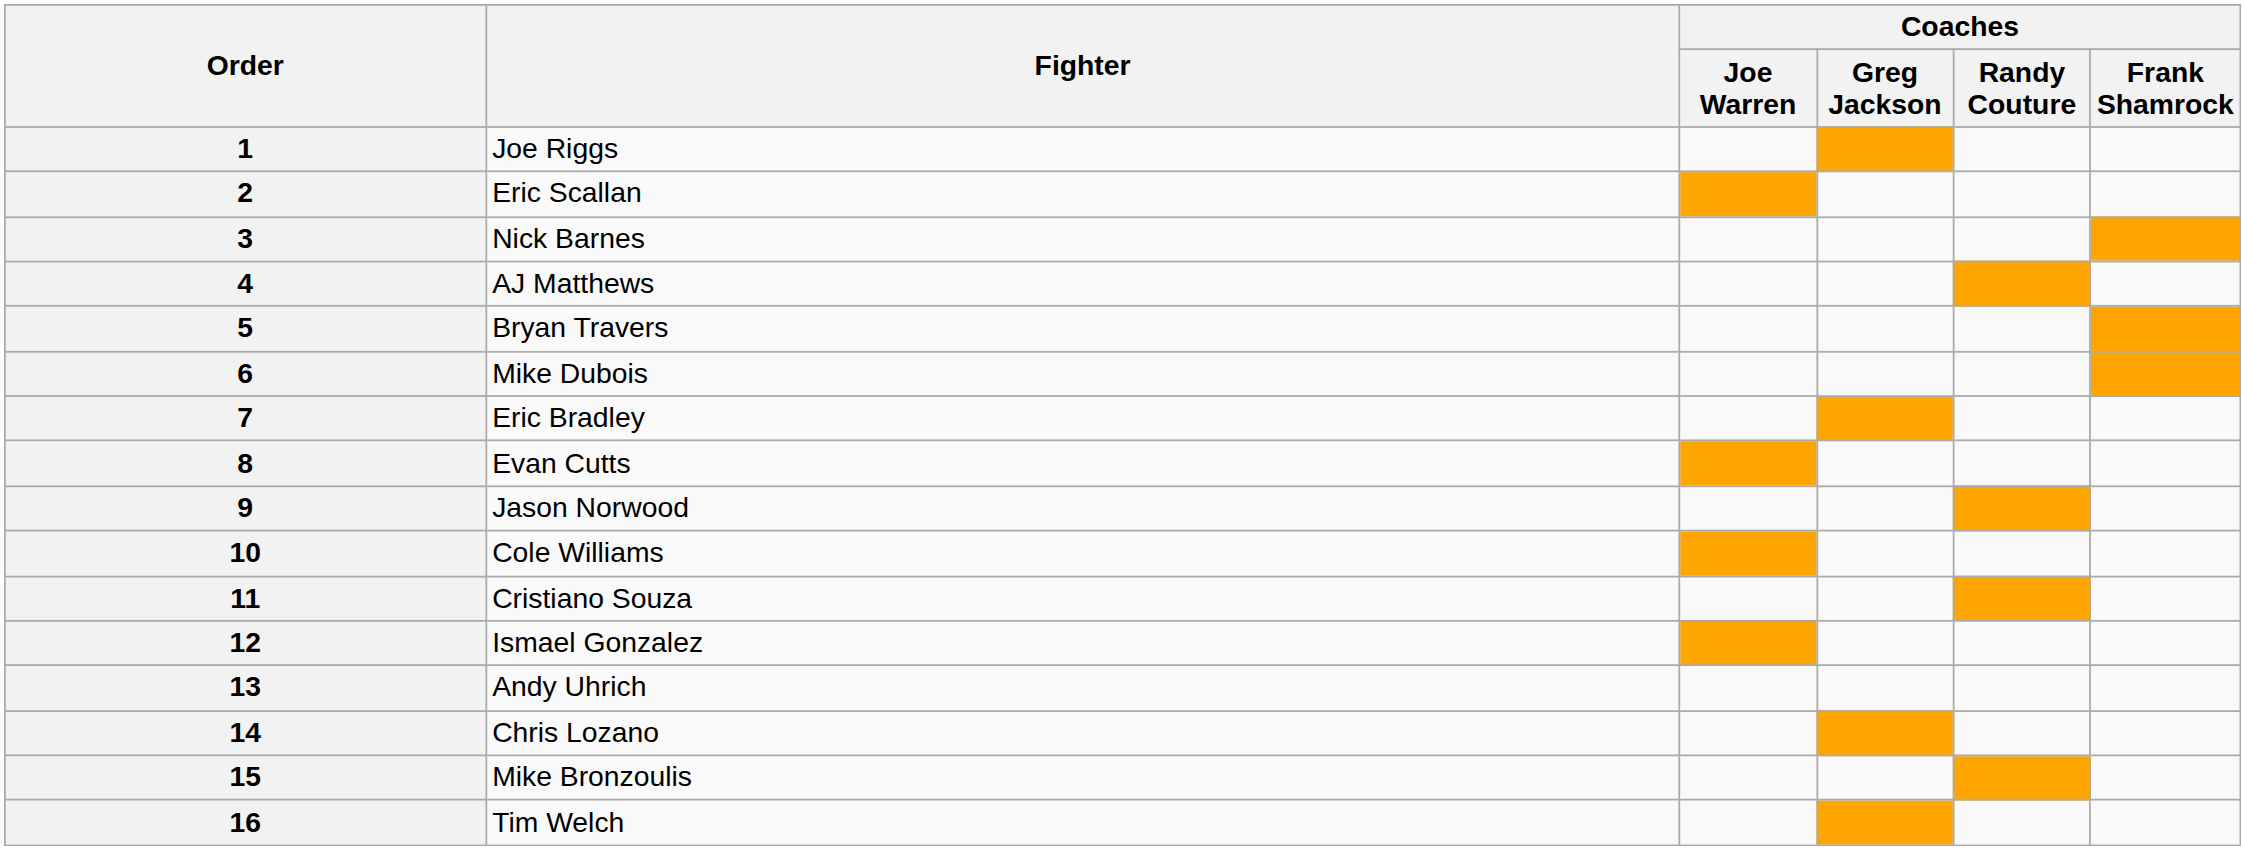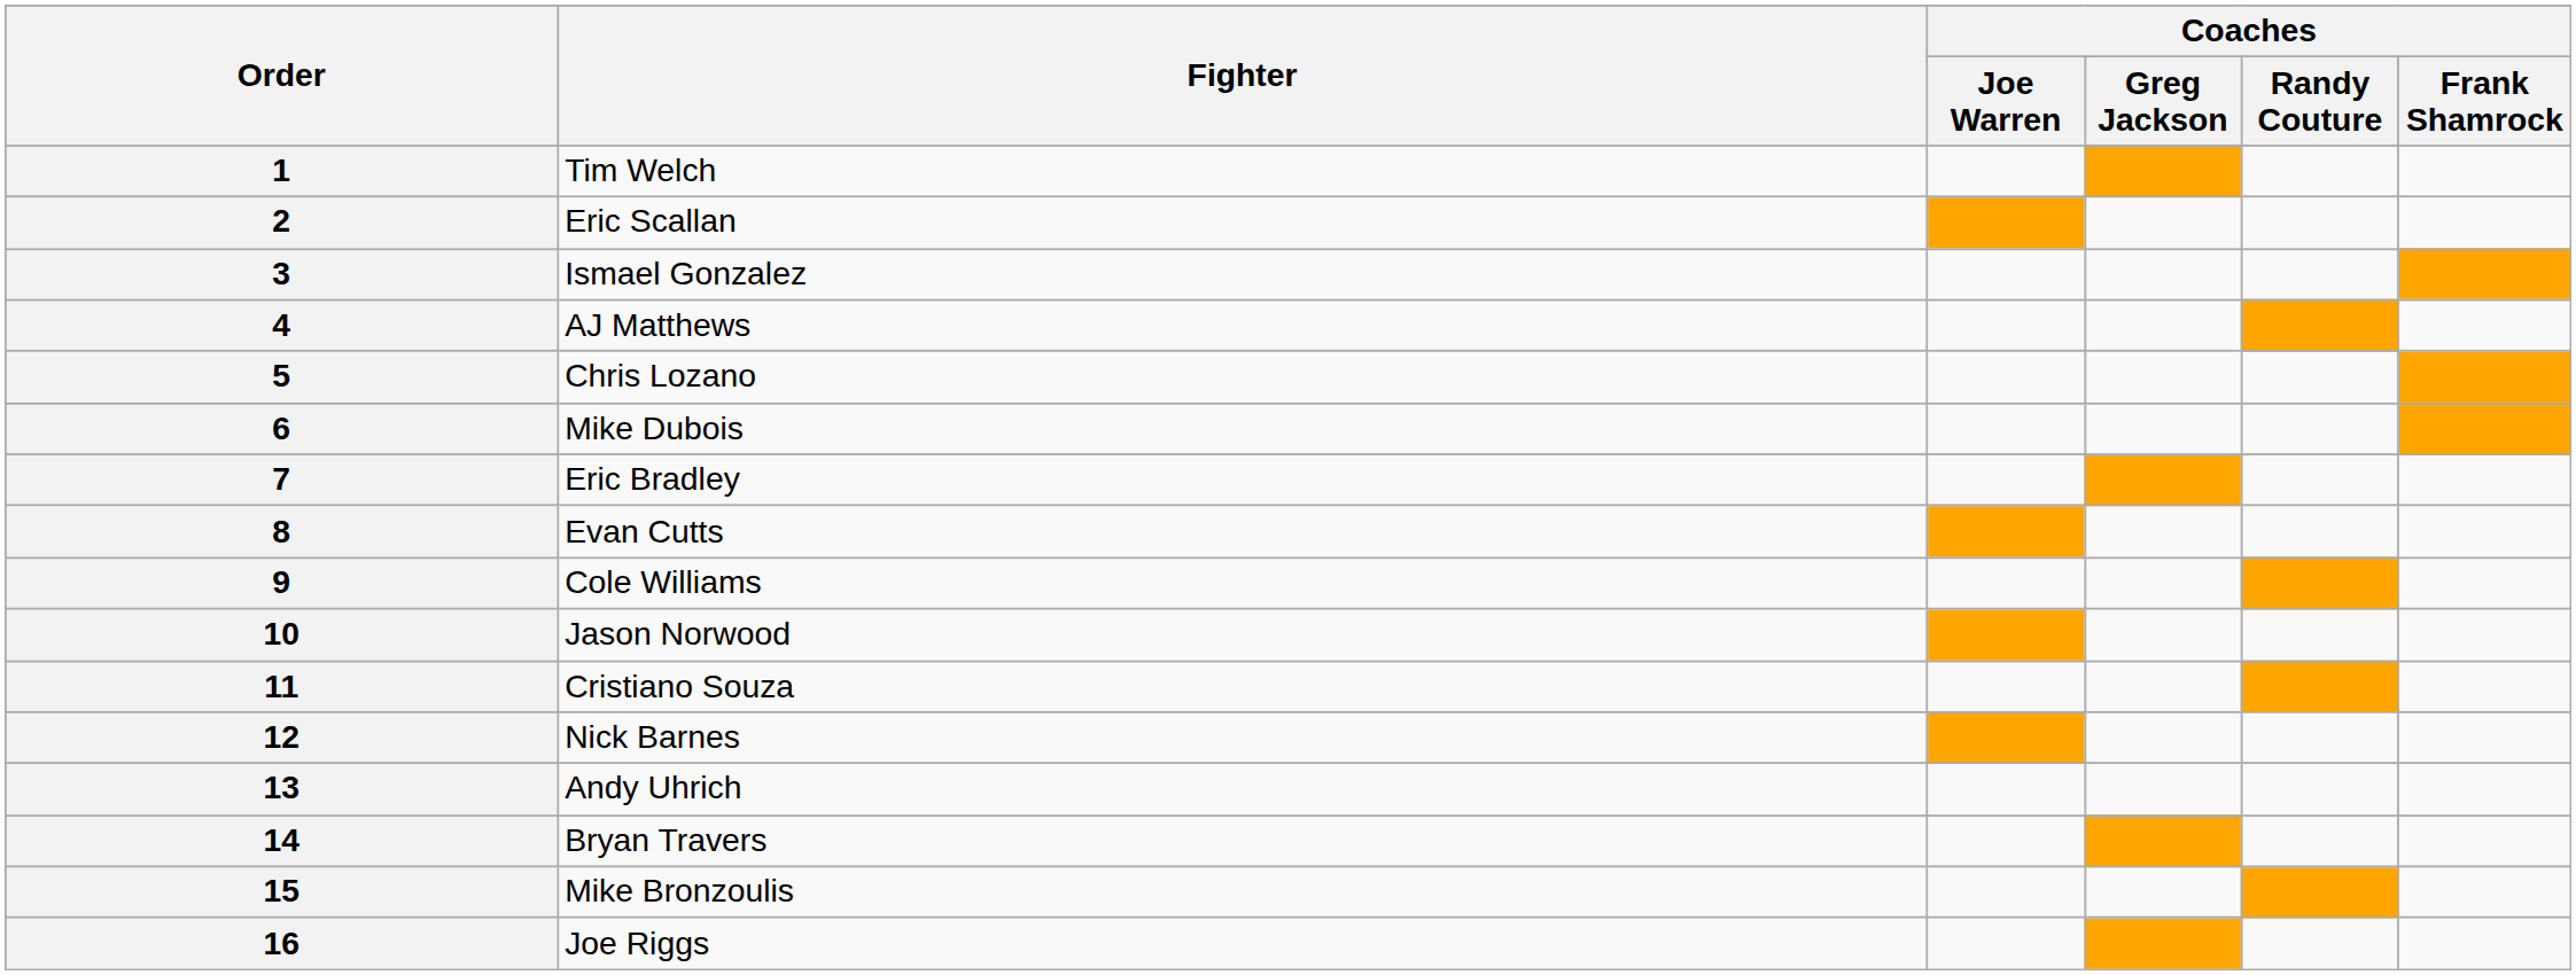1 | Fighter: Joe Riggs -> Tim Welch
3 | Fighter: Nick Barnes -> Ismael Gonzalez
5 | Fighter: Bryan Travers -> Chris Lozano
9 | Fighter: Jason Norwood -> Cole Williams
10 | Fighter: Cole Williams -> Jason Norwood
12 | Fighter: Ismael Gonzalez -> Nick Barnes
14 | Fighter: Chris Lozano -> Bryan Travers
16 | Fighter: Tim Welch -> Joe Riggs
